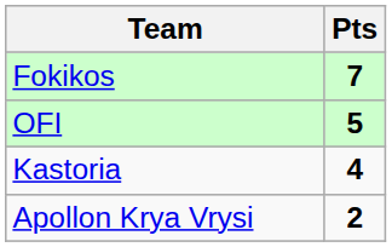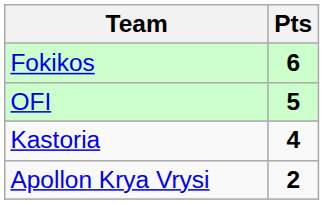Fokikos | Pts: 7 -> 6
